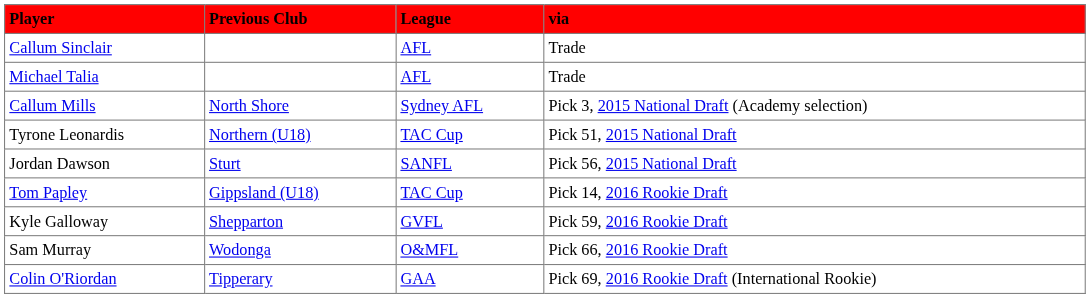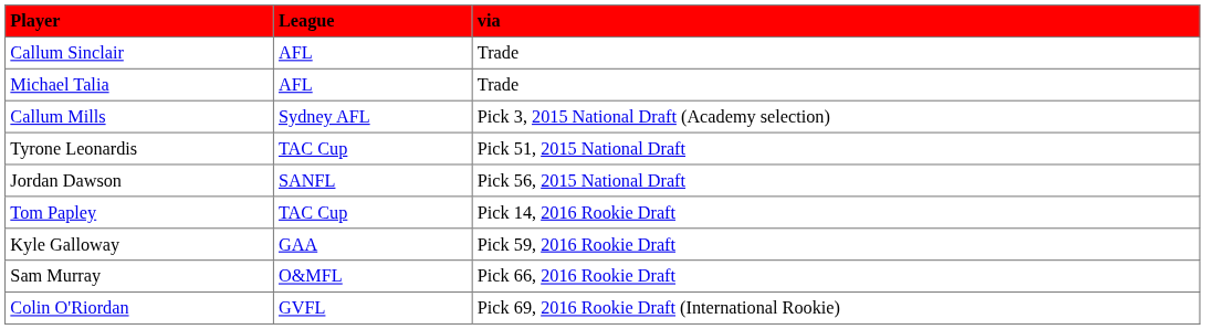- column: Previous Club | North Shore | Northern (U18) | Sturt | Gippsland (U18) | Shepparton | Wodonga | Tipperary
Kyle Galloway | League: GVFL -> GAA
Colin O'Riordan | League: GAA -> GVFL
